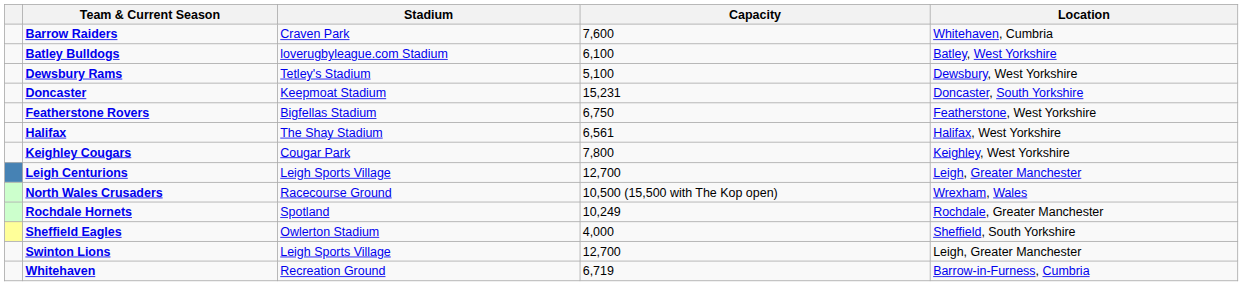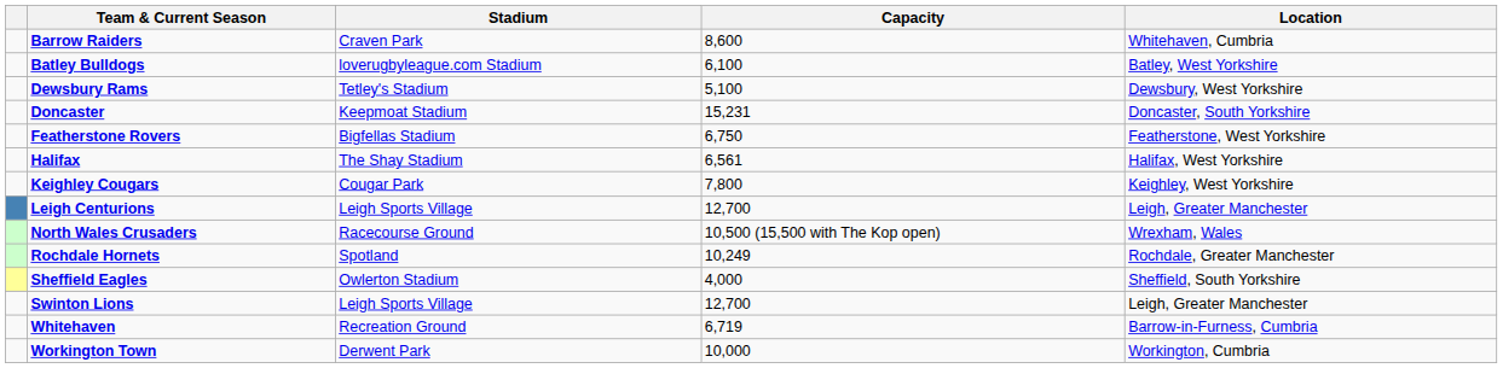Barrow Raiders | Capacity: 7,600 -> 8,600
+ row: Workington Town | Derwent Park | 10,000 | Workington, Cumbria
